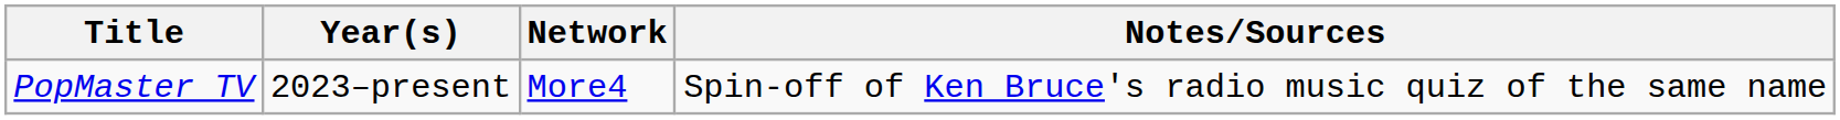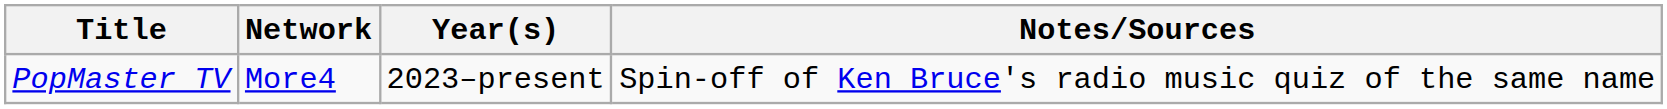columns swapped: Year(s) <-> Network
